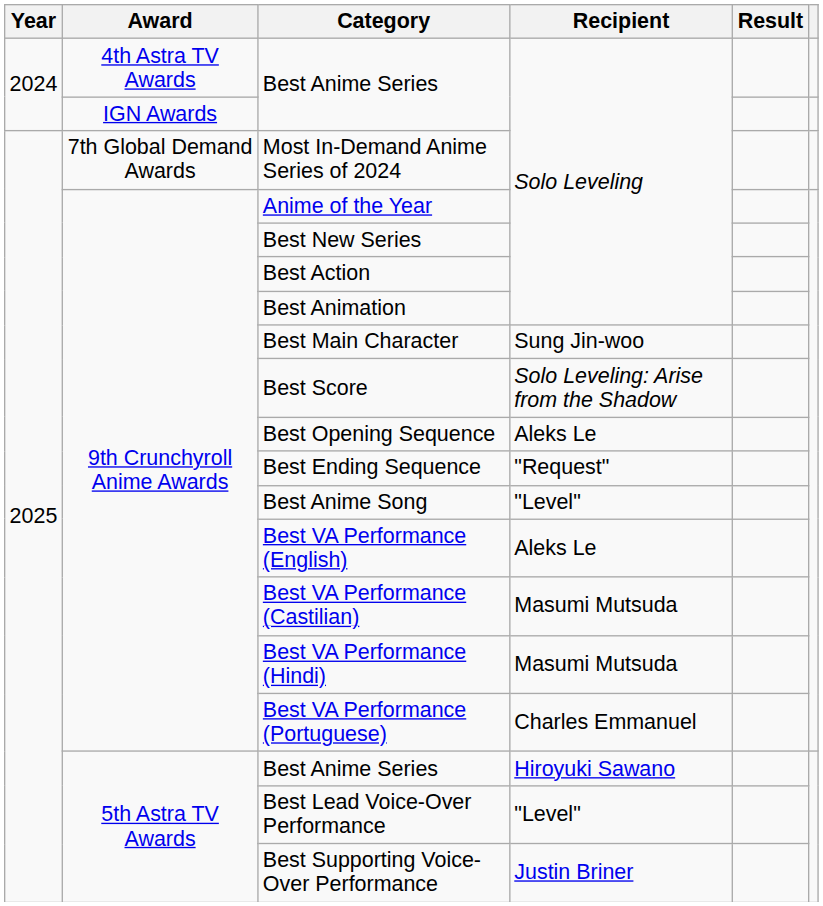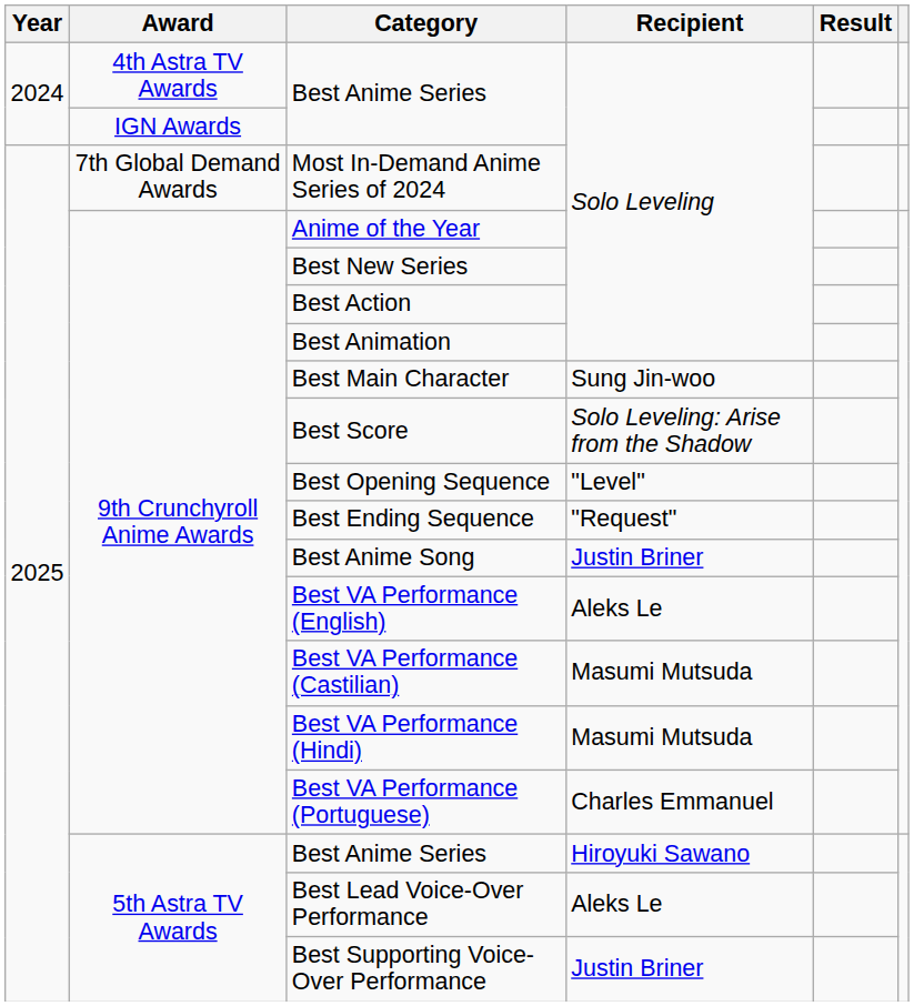Best Opening Sequence | Recipient: Aleks Le -> "Level"
Best Anime Song | Recipient: "Level" -> Justin Briner
Best Lead Voice-Over Performance | Recipient: "Level" -> Aleks Le
